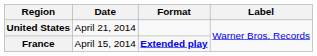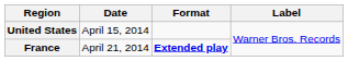United States | Date: April 21, 2014 -> April 15, 2014
France | Date: April 15, 2014 -> April 21, 2014
